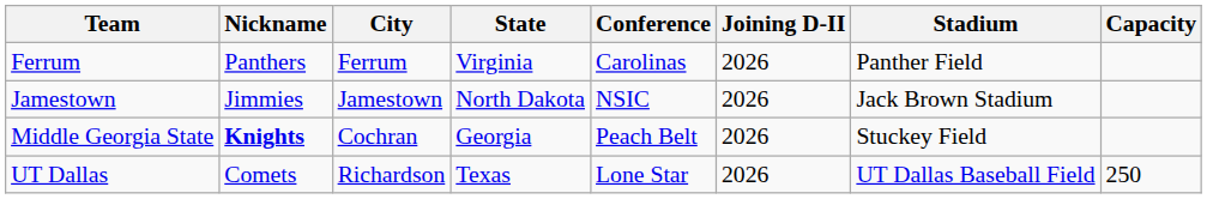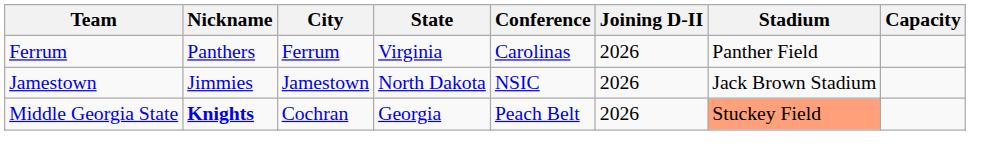Middle Georgia State | Stadium: no background -> lightsalmon background
- row: UT Dallas | Comets | Richardson | Texas | Lone Star | 2026 | UT Dallas Baseball Field | 250
